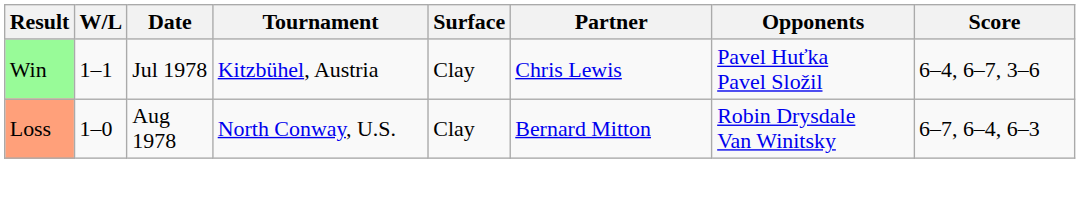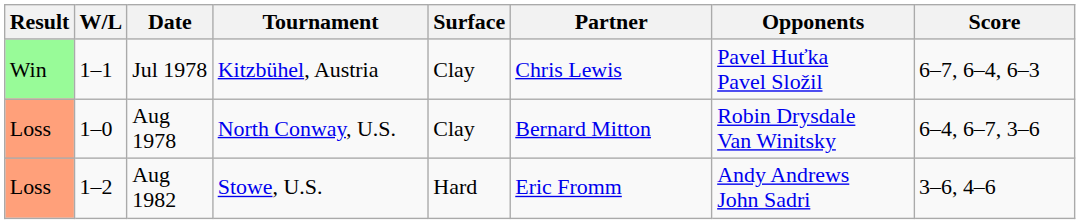Jul 1978 | Score: 6–4, 6–7, 3–6 -> 6–7, 6–4, 6–3
Aug 1978 | Score: 6–7, 6–4, 6–3 -> 6–4, 6–7, 3–6
+ row: Loss | 1–2 | Aug 1982 | Stowe, U.S. | Hard | Eric Fromm | Andy Andrews John Sadri | 3–6, 4–6
